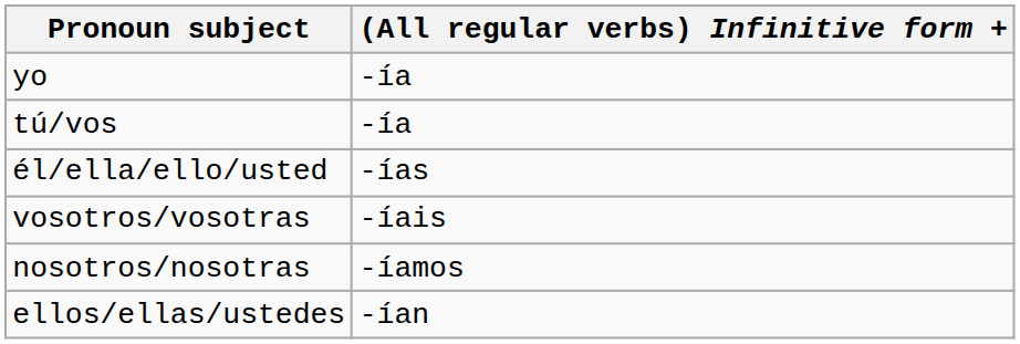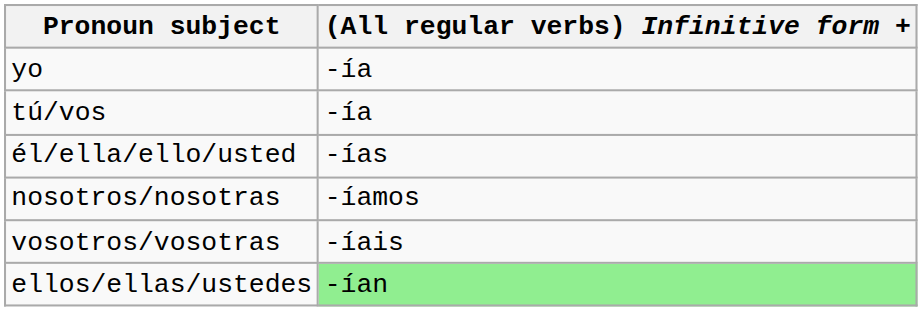rows swapped: nosotros/nosotras <-> vosotros/vosotras
ellos/ellas/ustedes | (All regular verbs) Infinitive form +: no background -> lightgreen background
